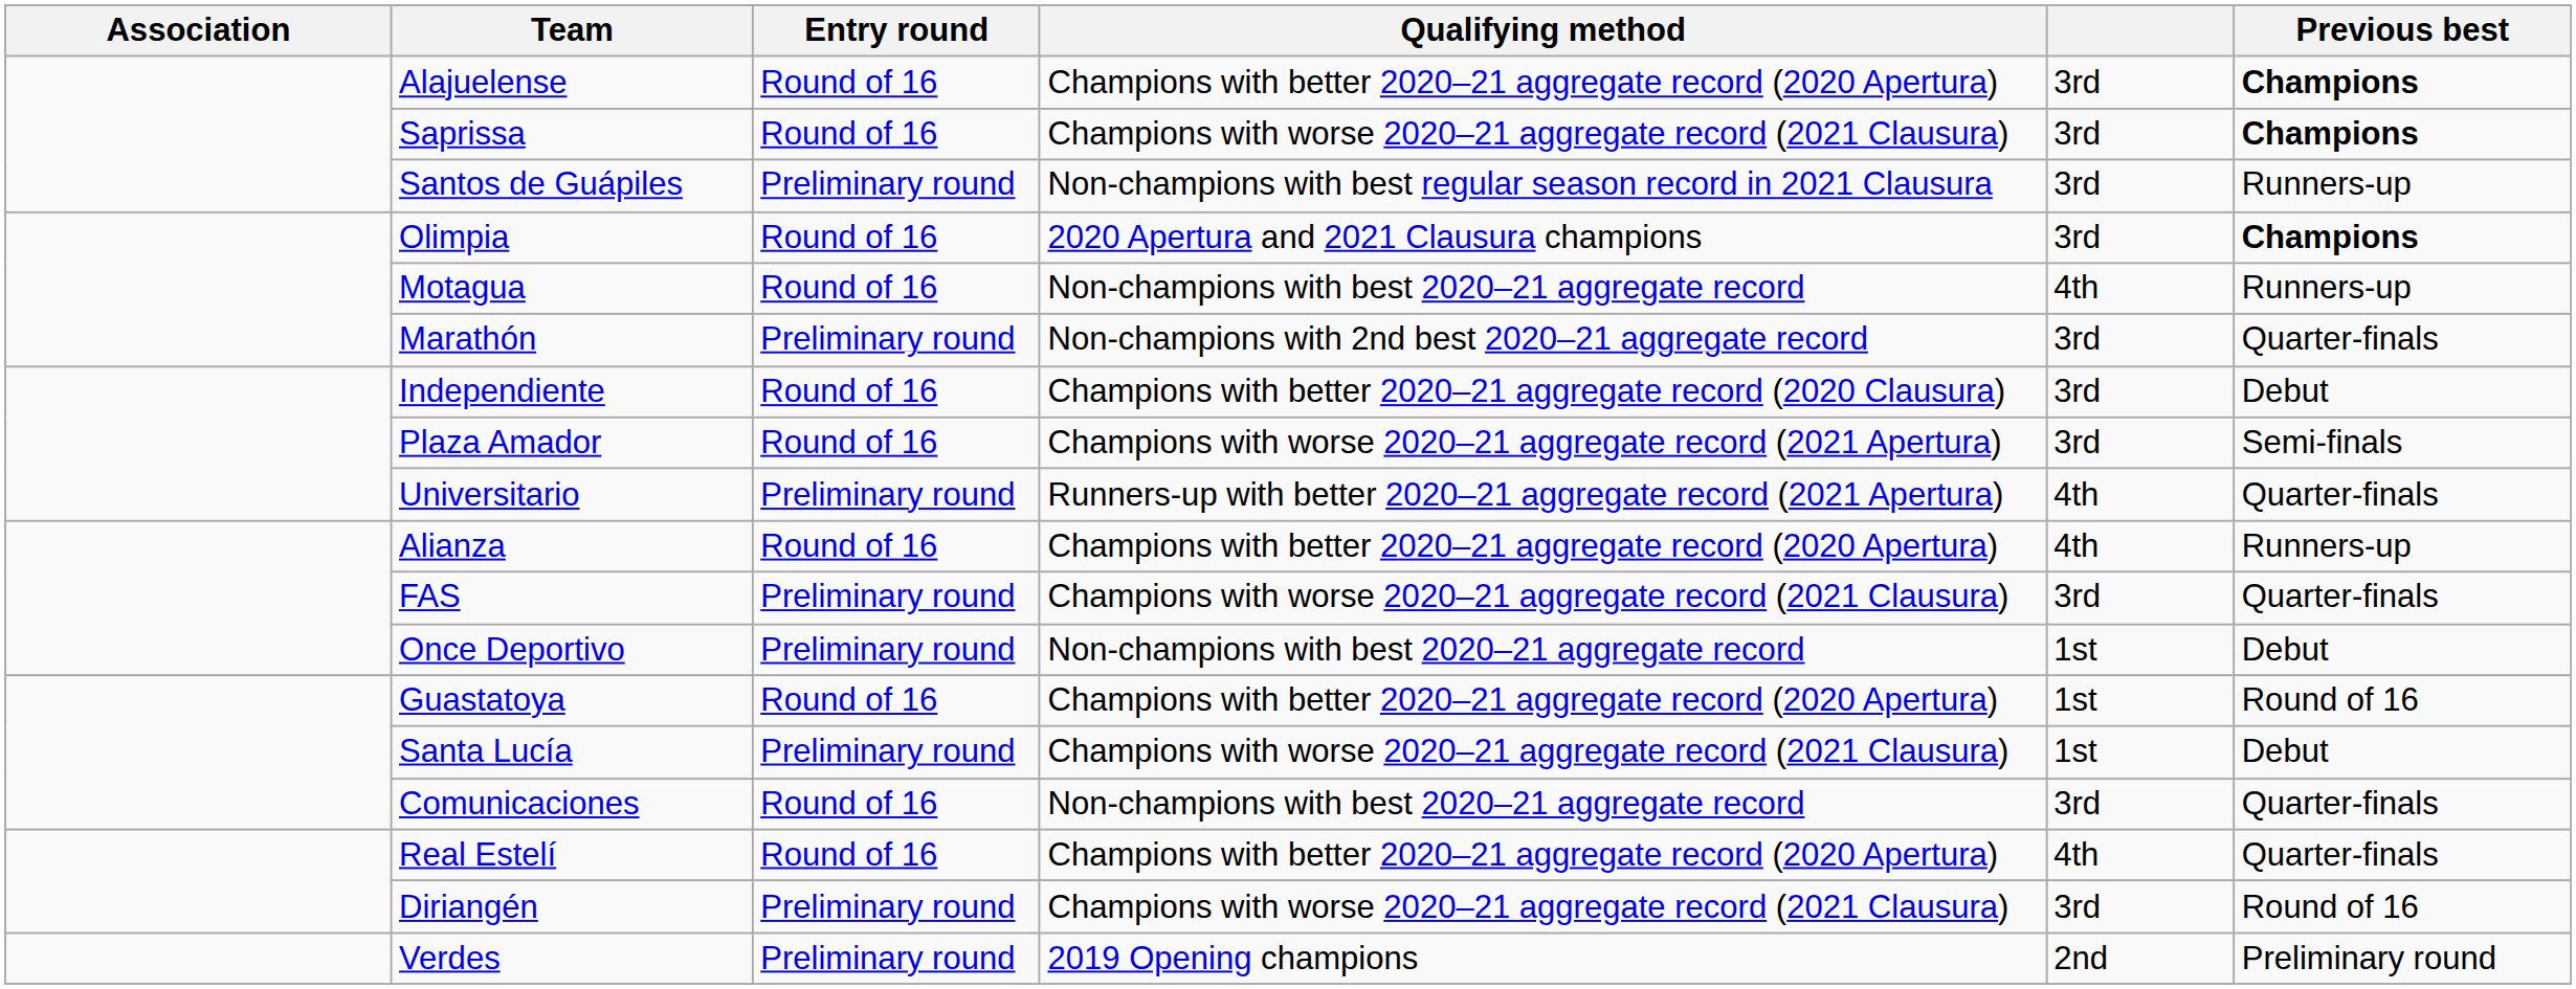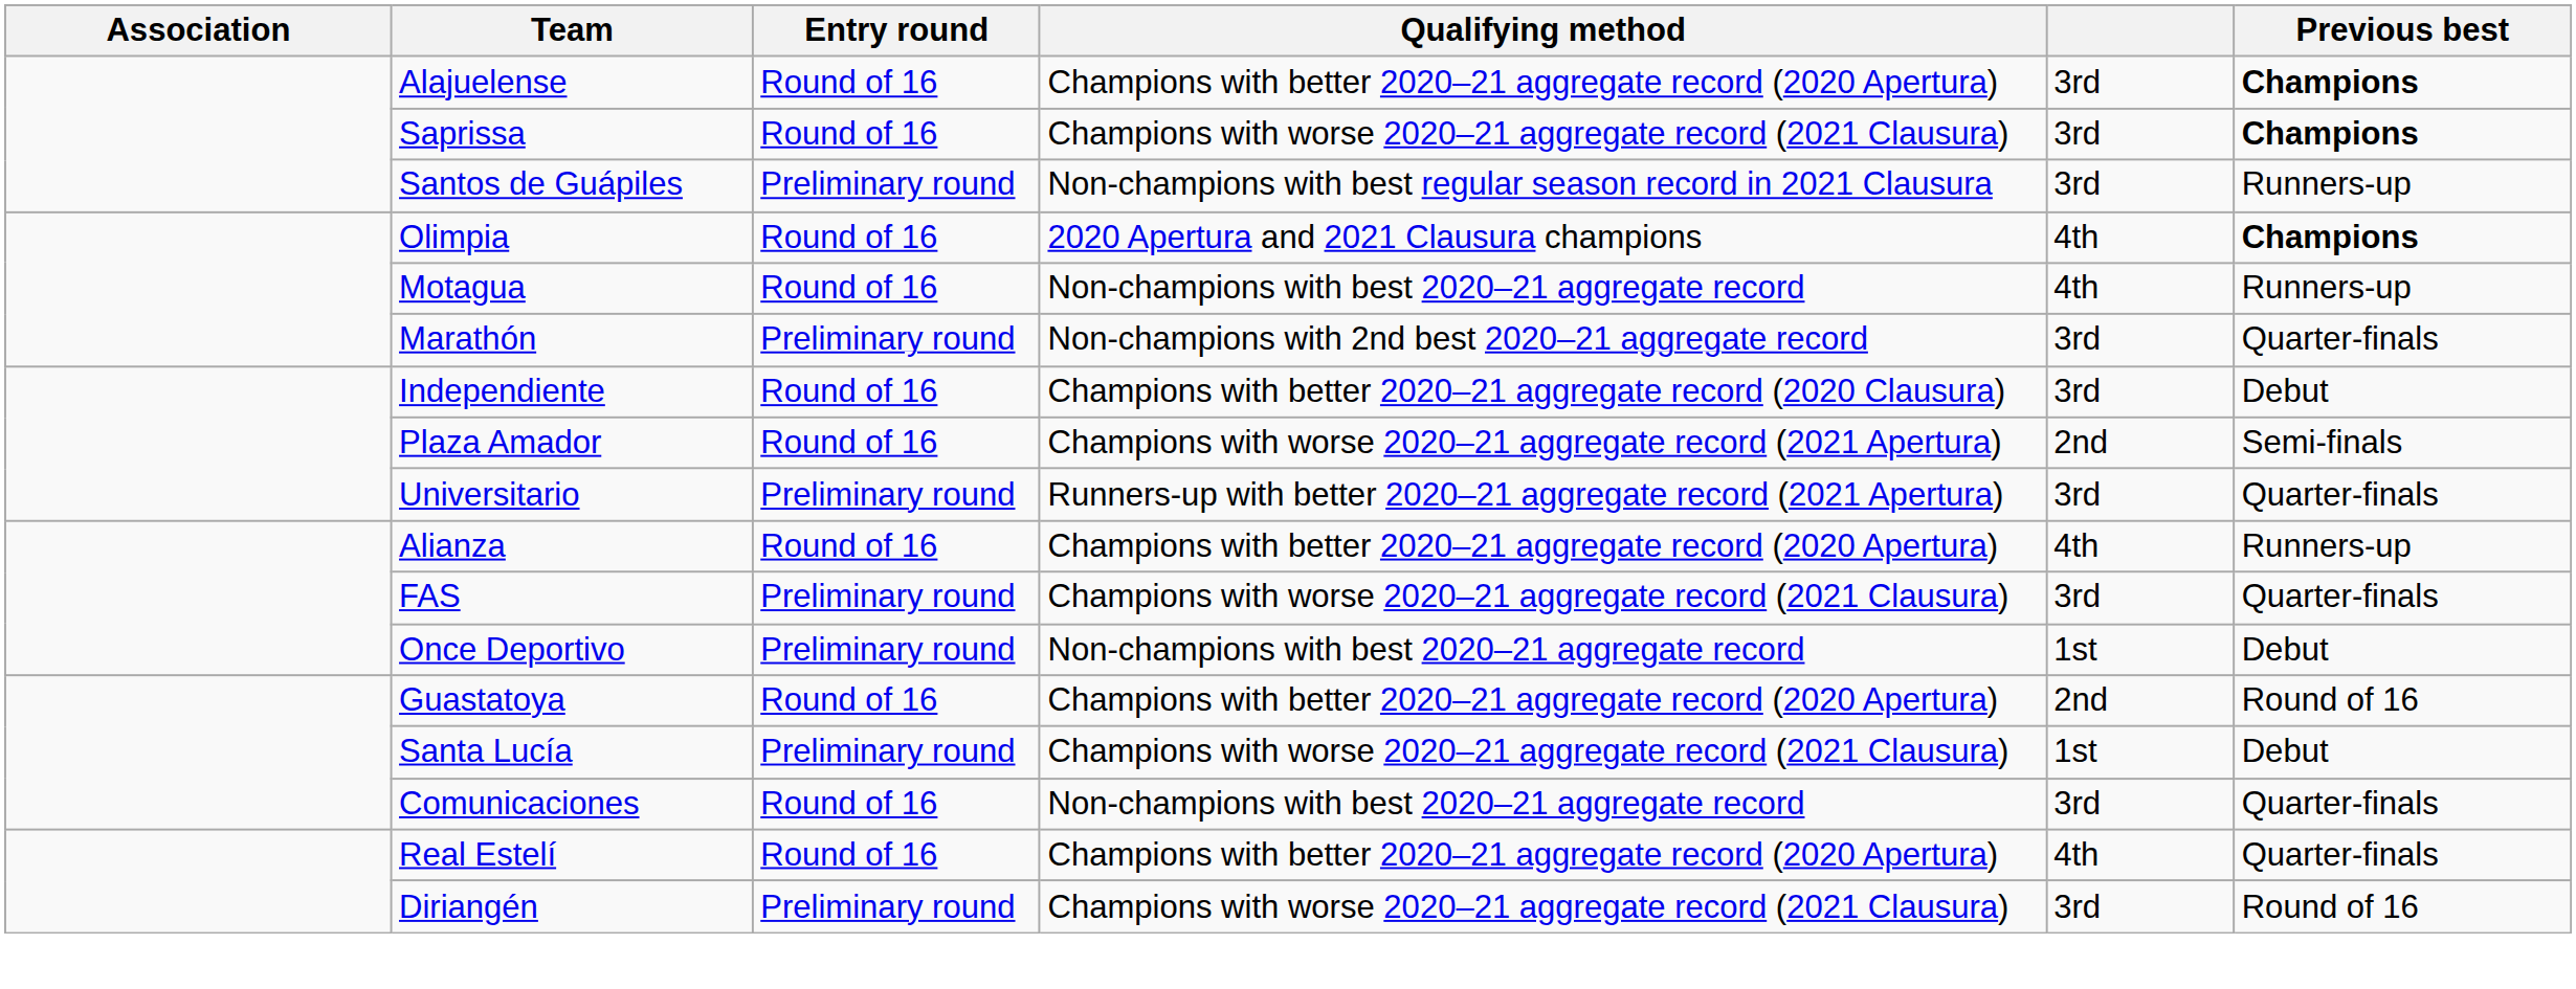Olimpia | column 5: 3rd -> 4th
Plaza Amador | column 5: 3rd -> 2nd
Universitario | column 5: 4th -> 3rd
Guastatoya | column 5: 1st -> 2nd
- row: Verdes | Preliminary round | 2019 Opening champions | 2nd | Preliminary round
